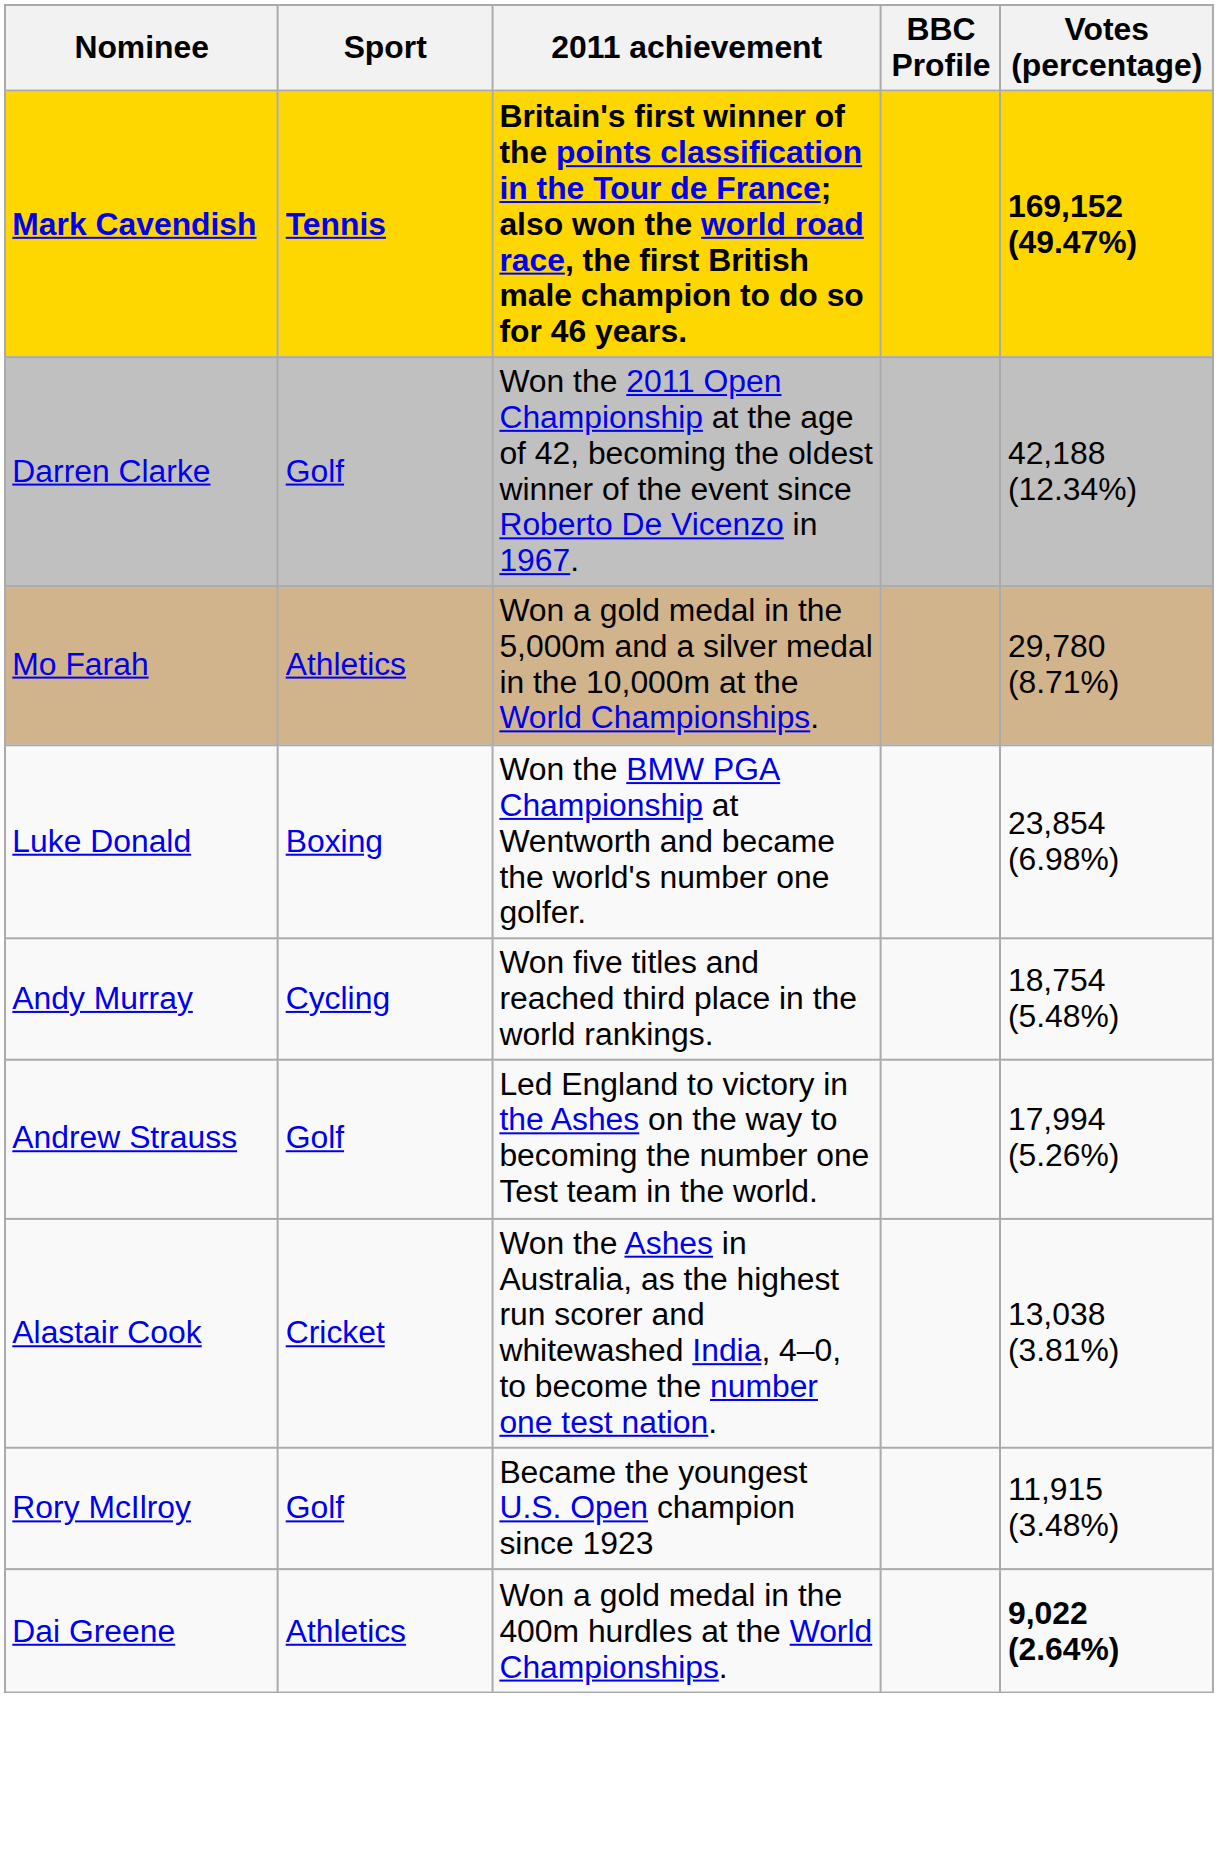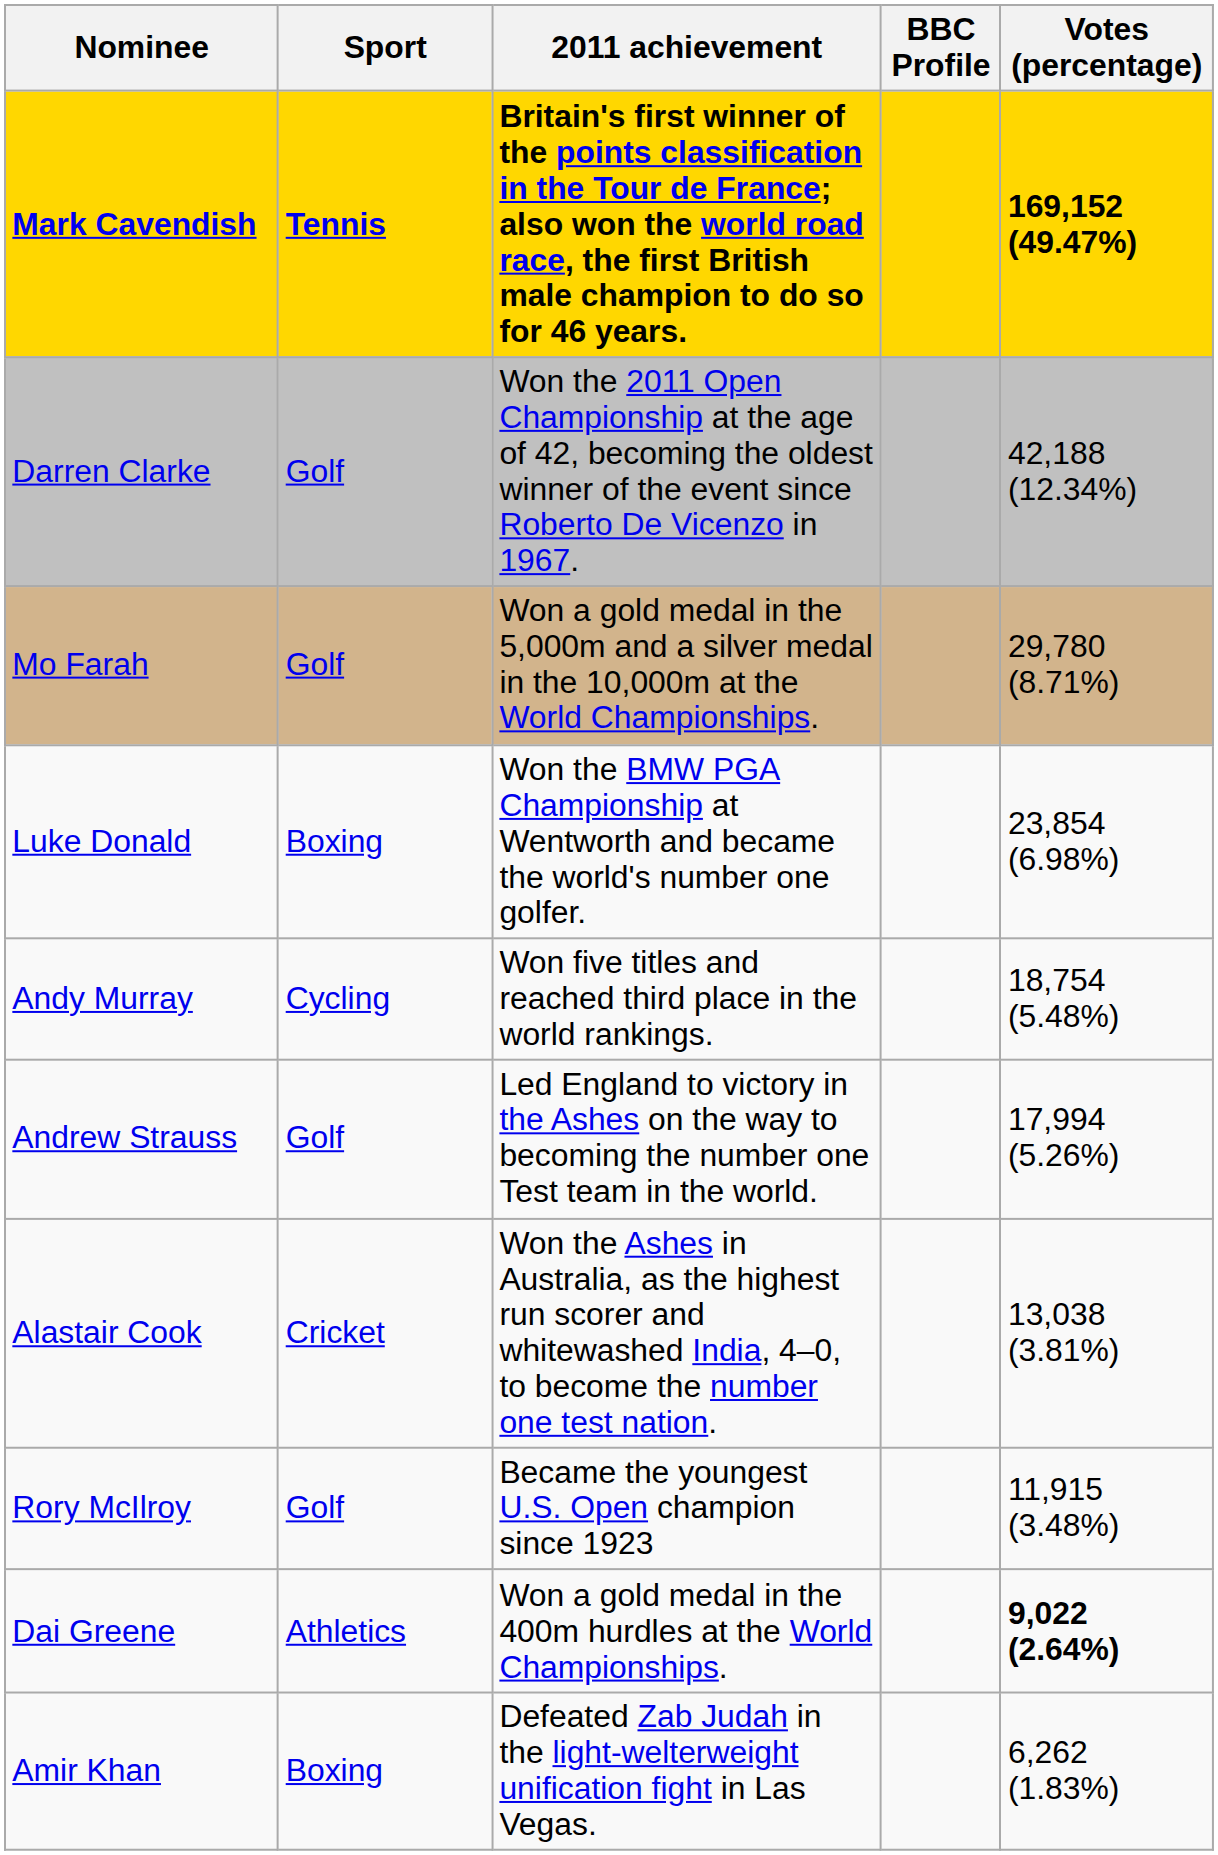Mo Farah | Sport: Athletics -> Golf
+ row: Amir Khan | Boxing | Defeated Zab Judah in the light-welterweight unification fight in Las Vegas. | 6,262 (1.83%)
